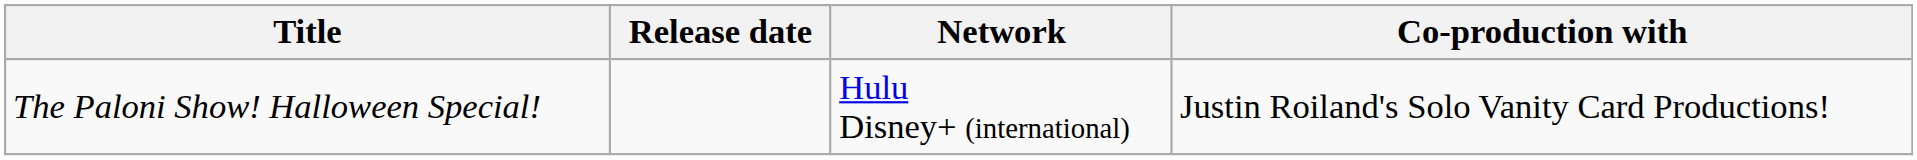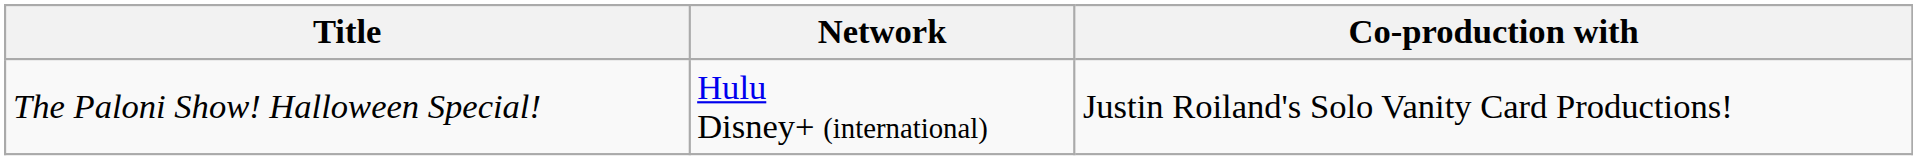- column: Release date
